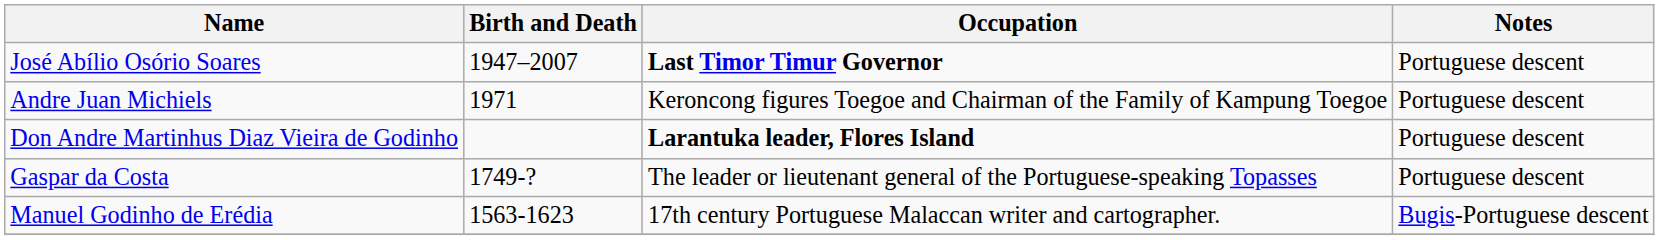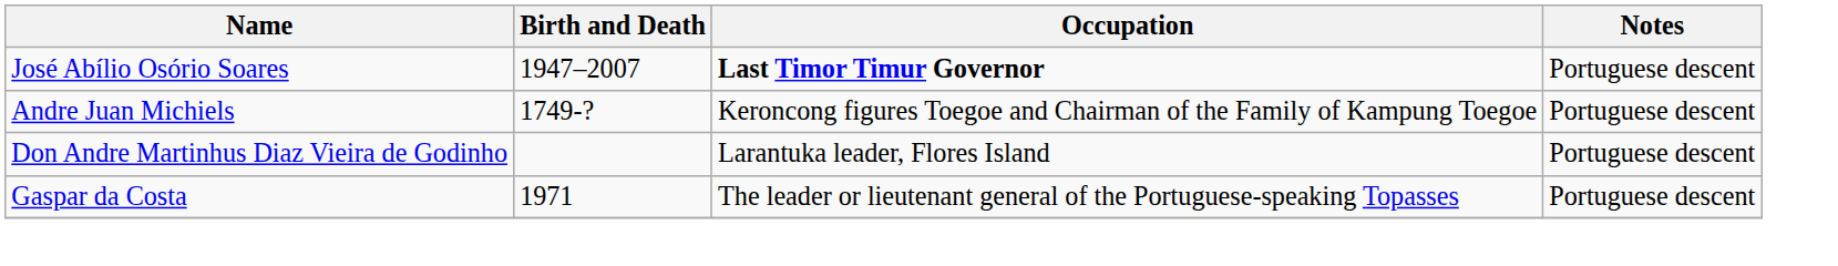Andre Juan Michiels | Birth and Death: 1971 -> 1749-?
Don Andre Martinhus Diaz Vieira de Godinho | Occupation: bold -> normal
Gaspar da Costa | Birth and Death: 1749-? -> 1971
- row: Manuel Godinho de Erédia | 1563-1623 | 17th century Portuguese Malaccan writer and cartographer. | Bugis-Portuguese descent
